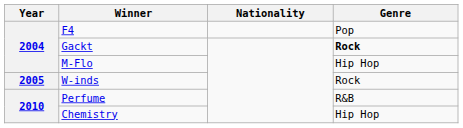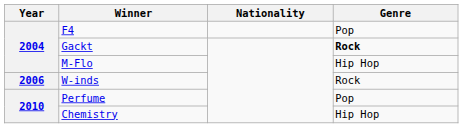W-inds | Year: 2005 -> 2006
Perfume | Genre: R&B -> Pop
